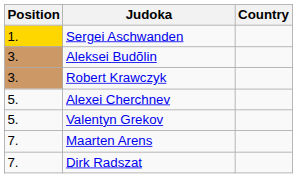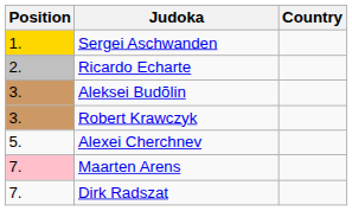+ row: 2. | Ricardo Echarte
- row: 5. | Valentyn Grekov
Maarten Arens | Position: no background -> pink background
